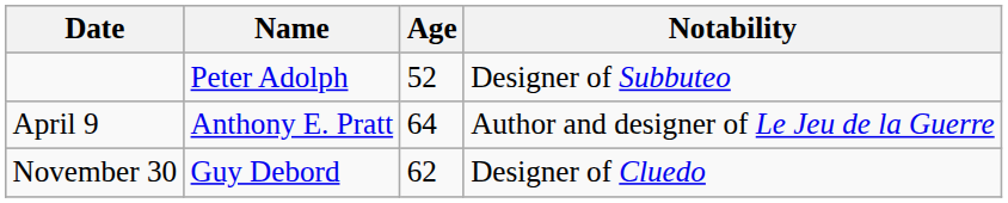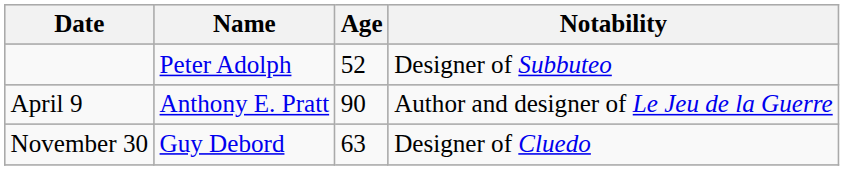April 9 | Age: 64 -> 90
November 30 | Age: 62 -> 63
